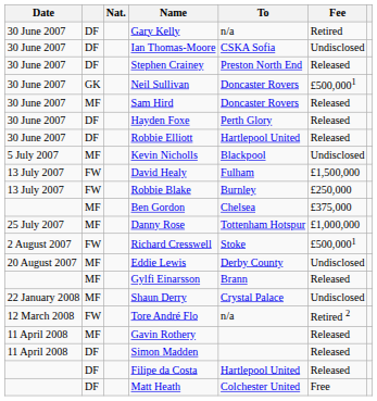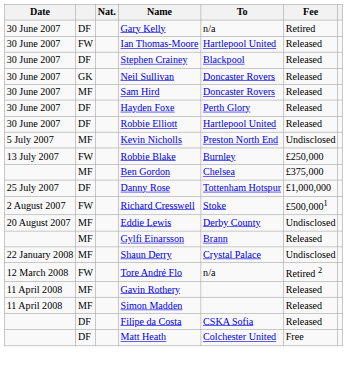Ian Thomas-Moore | column 2: DF -> FW
Ian Thomas-Moore | To: CSKA Sofia -> Hartlepool United
Ian Thomas-Moore | Fee: Undisclosed -> Released
Stephen Crainey | To: Preston North End -> Blackpool
Neil Sullivan | Fee: £500,0001 -> Released
Kevin Nicholls | To: Blackpool -> Preston North End
- row: 13 July 2007 | FW | David Healy | Fulham | £1,500,000
Danny Rose | column 2: MF -> DF
Simon Madden | column 2: DF -> MF
Filipe da Costa | To: Hartlepool United -> CSKA Sofia
